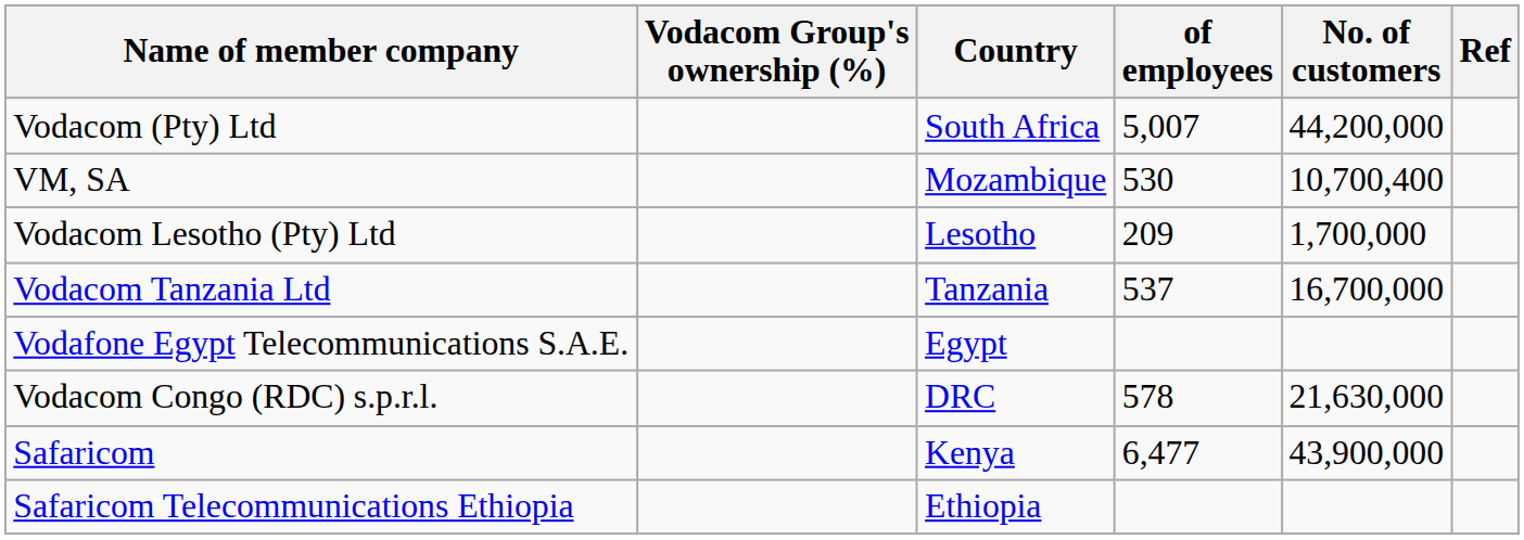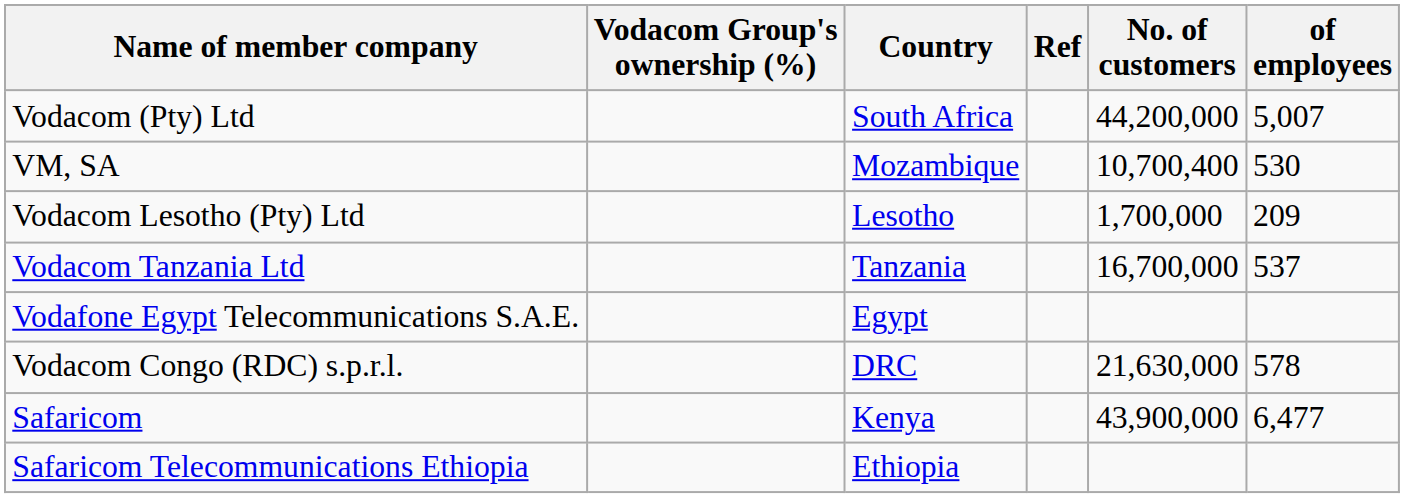columns swapped: of employees <-> Ref
